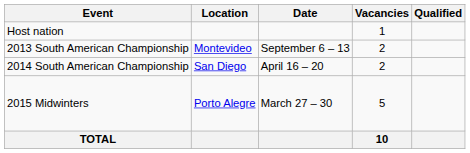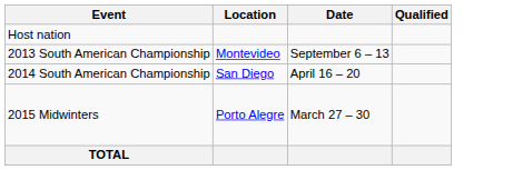- column: Vacancies | 1 | 2 | 2 | 5 | 10
